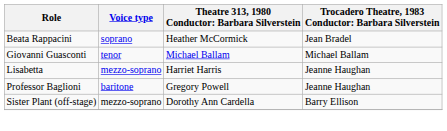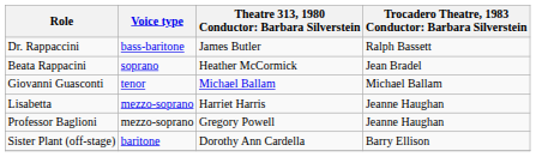+ row: Dr. Rappaccini | bass-baritone | James Butler | Ralph Bassett
Professor Baglioni | Voice type: baritone -> mezzo-soprano
Sister Plant (off-stage) | Voice type: mezzo-soprano -> baritone
